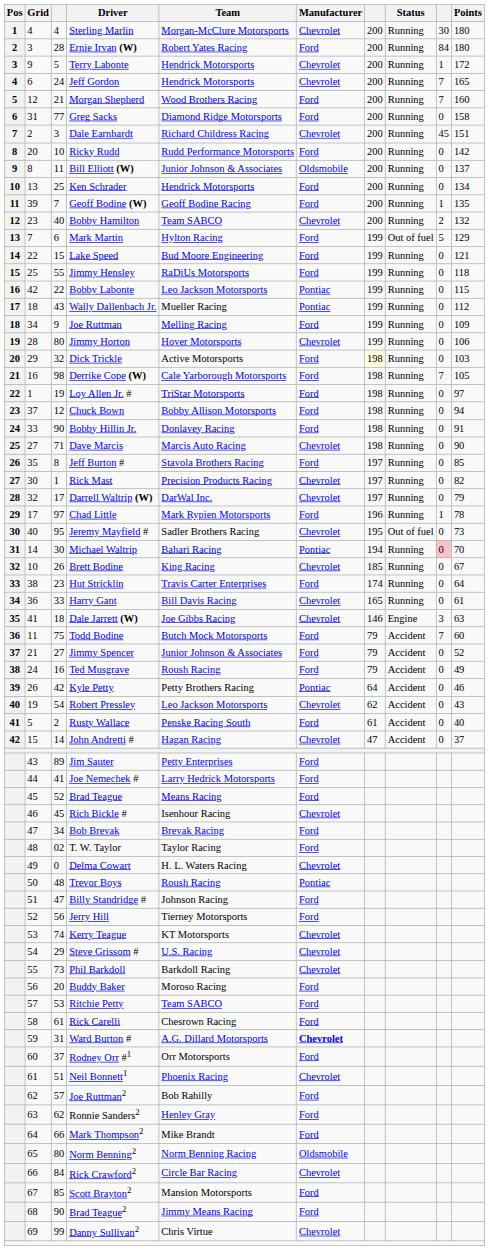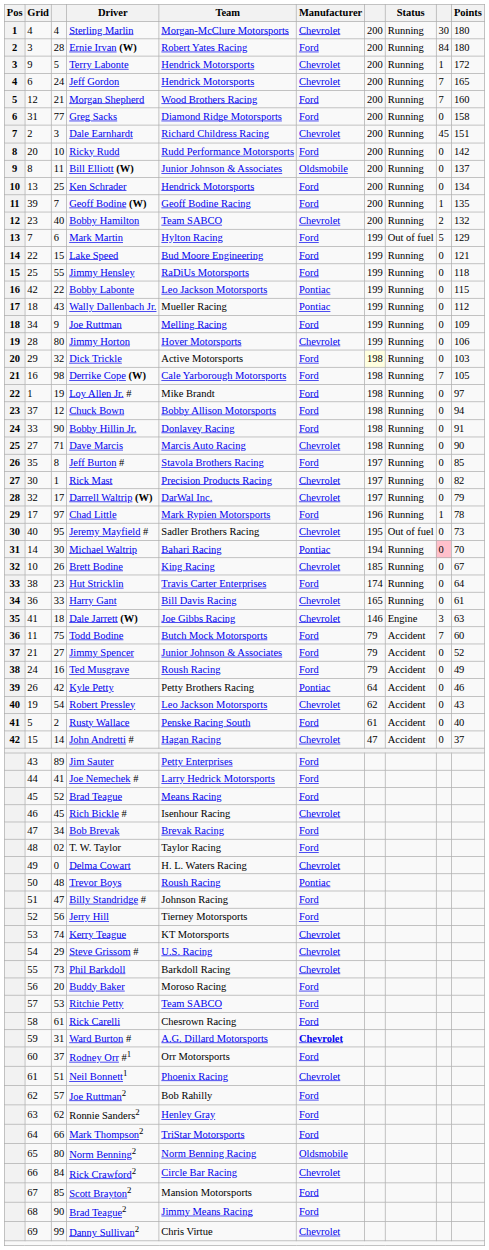Loy Allen Jr. # | Team: TriStar Motorsports -> Mike Brandt
Mark Thompson2 | Team: Mike Brandt -> TriStar Motorsports
